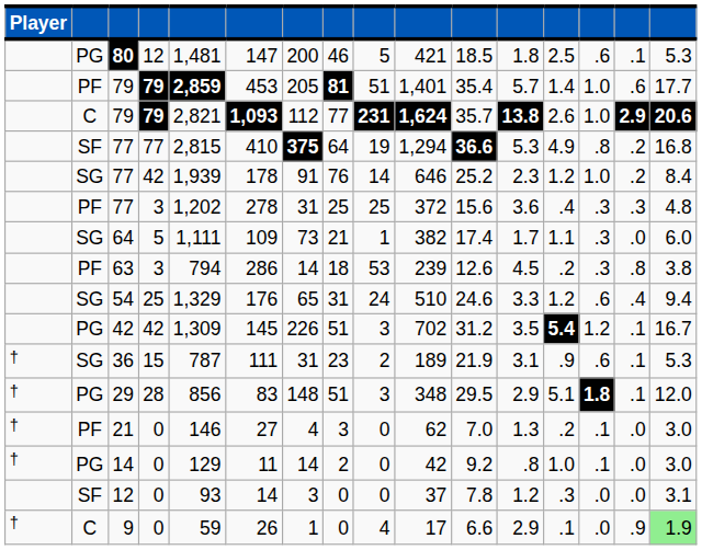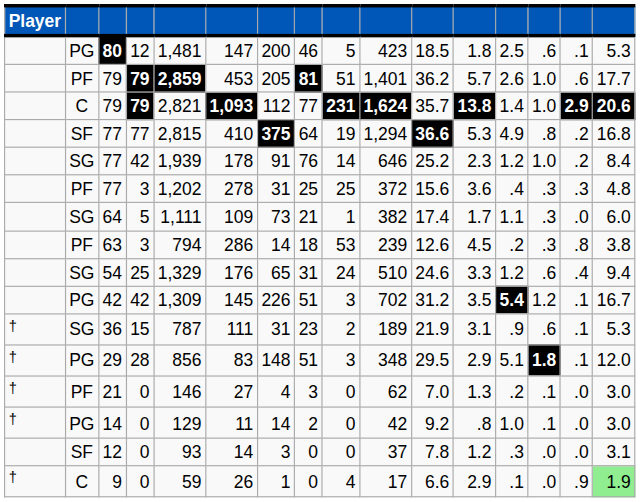80 | column 10: 421 -> 423
PF / 79 | column 11: 35.4 -> 36.2
PF / 79 | column 13: 1.4 -> 2.6
C / 79 | column 13: 2.6 -> 1.4
